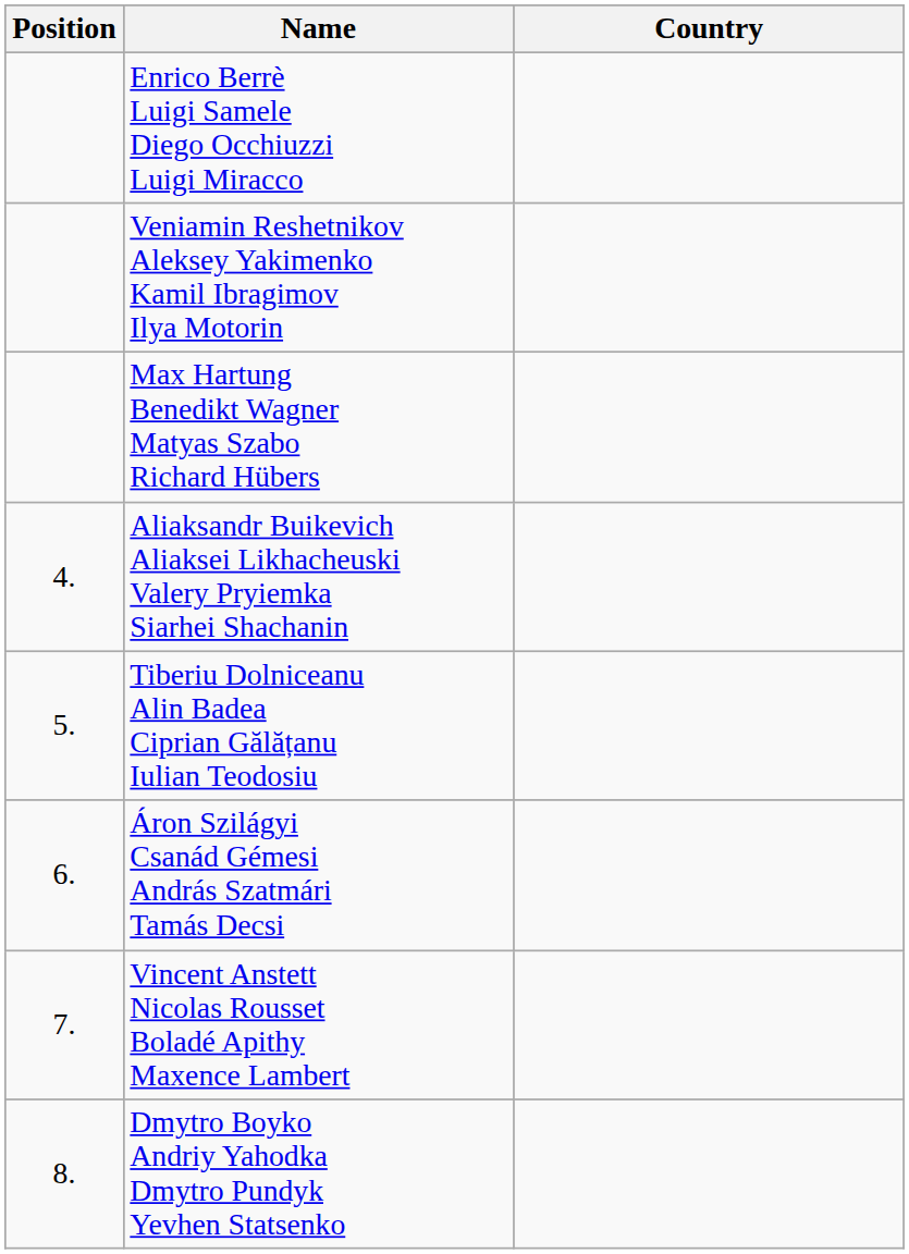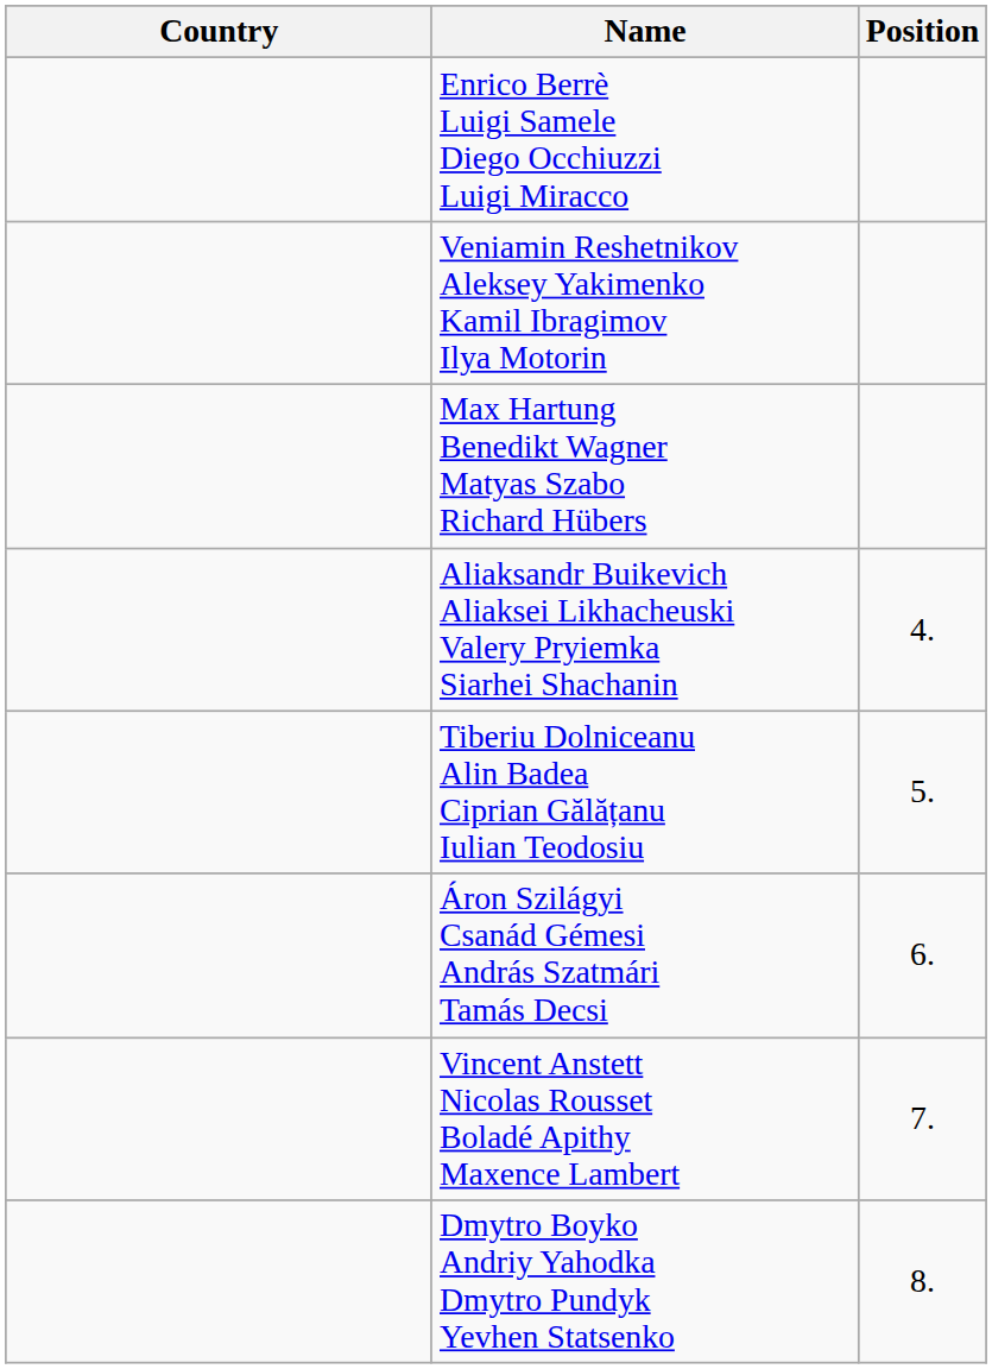columns swapped: Position <-> Country
